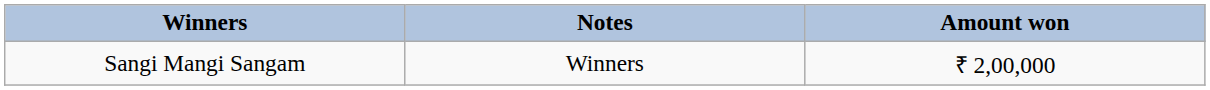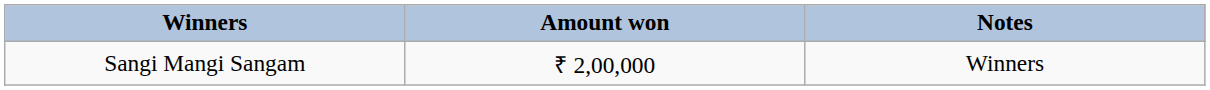columns swapped: Notes <-> Amount won
